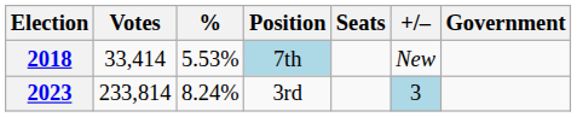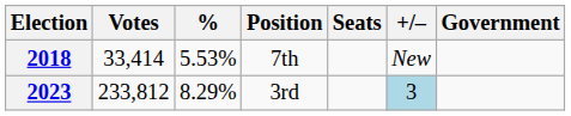2018 | Position: lightblue background -> no background
2023 | Votes: 233,814 -> 233,812
2023 | %: 8.24% -> 8.29%
